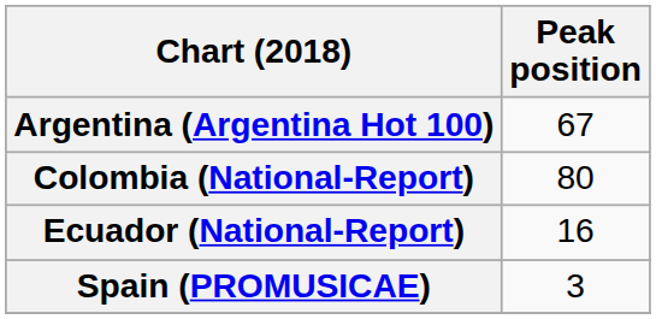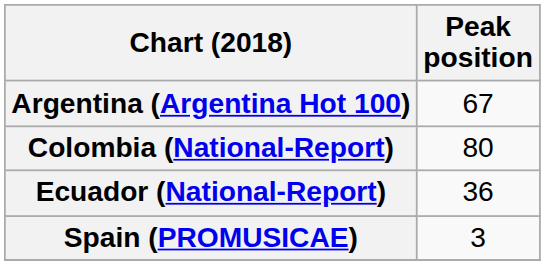Ecuador (National-Report) | Peak position: 16 -> 36
